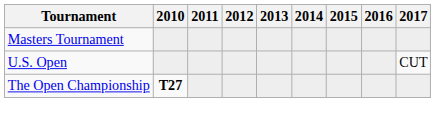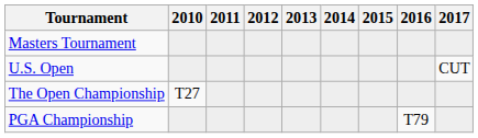The Open Championship | 2010: bold -> normal
+ row: PGA Championship | T79
